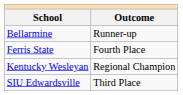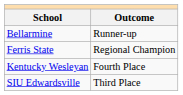Ferris State | Outcome: Fourth Place -> Regional Champion
Kentucky Wesleyan | Outcome: Regional Champion -> Fourth Place
